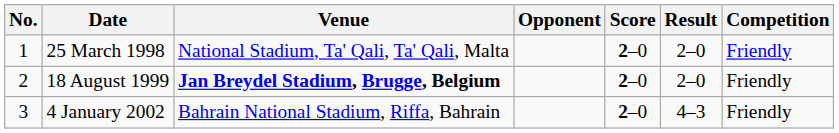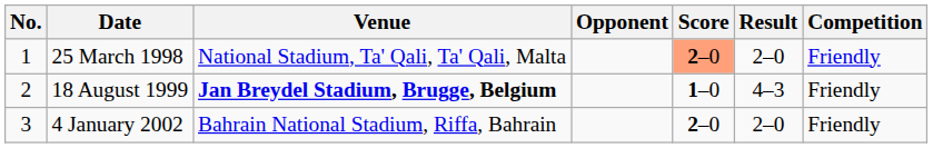25 March 1998 | Score: no background -> lightsalmon background
18 August 1999 | Score: 2–0 -> 1–0
18 August 1999 | Result: 2–0 -> 4–3
4 January 2002 | Result: 4–3 -> 2–0
